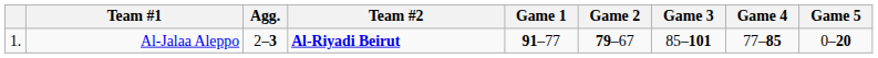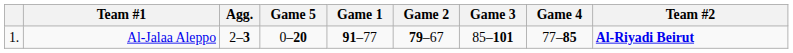columns swapped: Team #2 <-> Game 5
